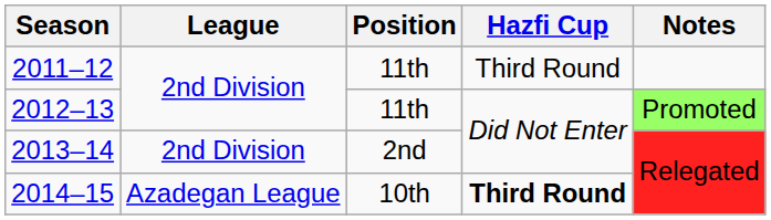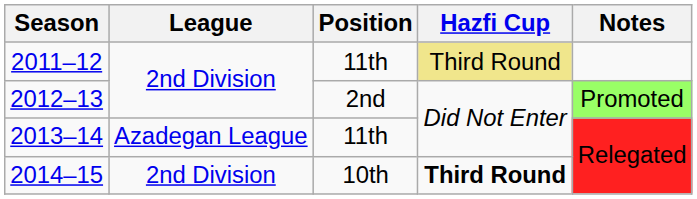2011–12 | Hazfi Cup: no background -> khaki background
2012–13 | Position: 11th -> 2nd
2013–14 | League: 2nd Division -> Azadegan League
2013–14 | Position: 2nd -> 11th
2014–15 | League: Azadegan League -> 2nd Division
